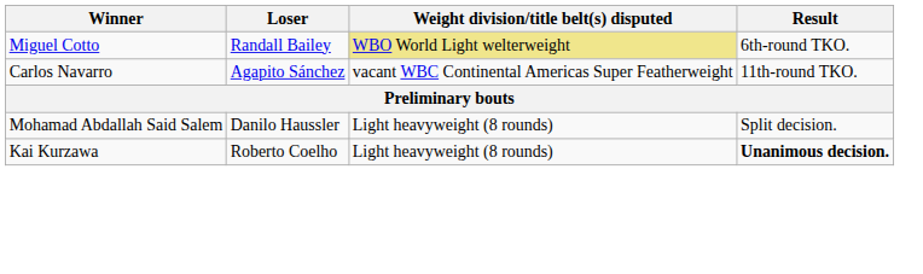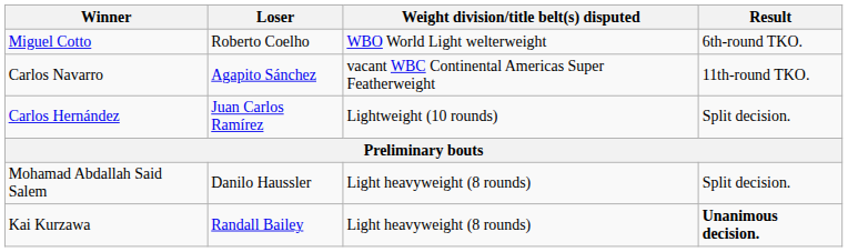Miguel Cotto | Loser: Randall Bailey -> Roberto Coelho
Miguel Cotto | Weight division/title belt(s) disputed: khaki background -> no background
+ row: Carlos Hernández | Juan Carlos Ramírez | Lightweight (10 rounds) | Split decision.
Kai Kurzawa | Loser: Roberto Coelho -> Randall Bailey
